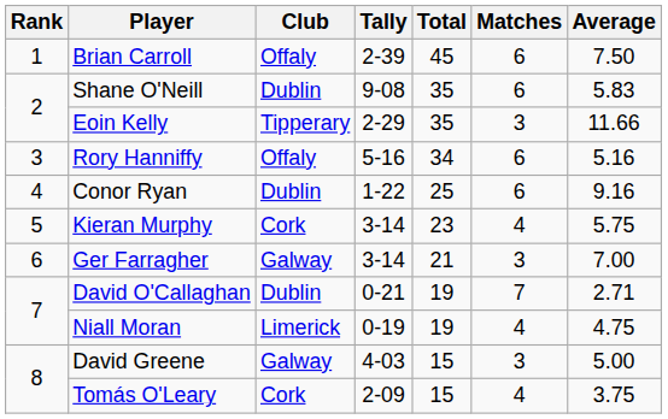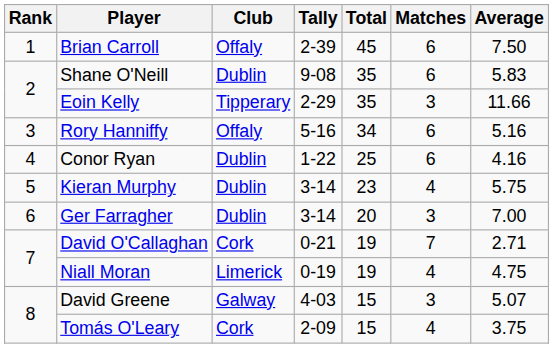Conor Ryan | Average: 9.16 -> 4.16
Kieran Murphy | Club: Cork -> Dublin
Ger Farragher | Club: Galway -> Dublin
Ger Farragher | Total: 21 -> 20
David O'Callaghan | Club: Dublin -> Cork
David Greene | Average: 5.00 -> 5.07
